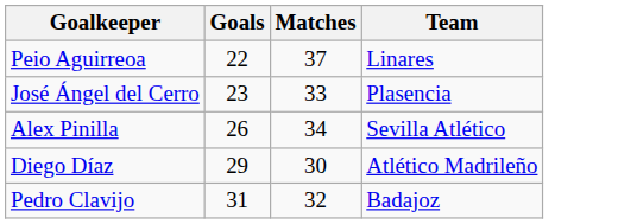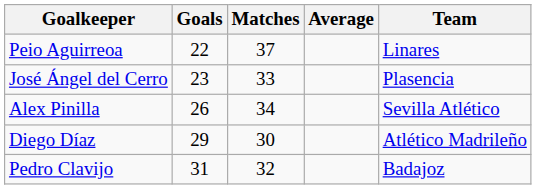+ column: Average
